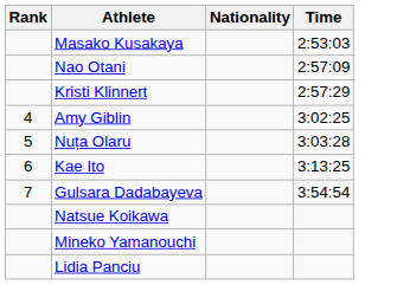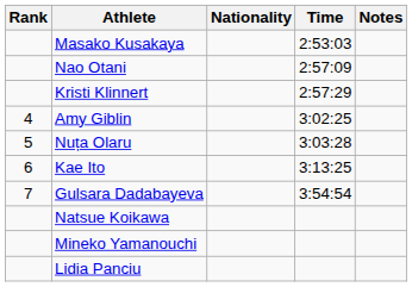+ column: Notes
